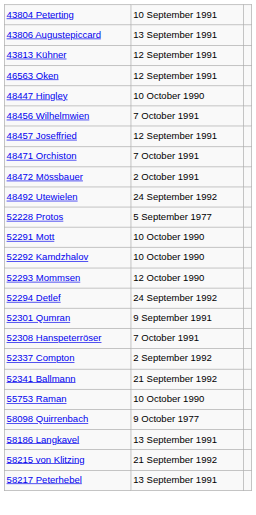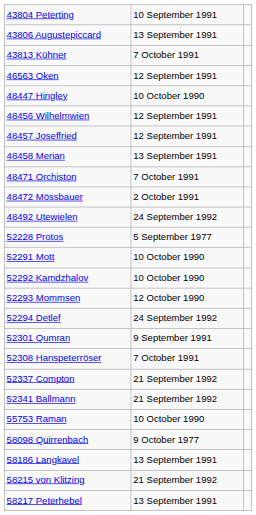43813 Kühner | column 2: 12 September 1991 -> 7 October 1991
48456 Wilhelmwien | column 2: 7 October 1991 -> 12 September 1991
+ row: 48458 Merian | 13 September 1991
52337 Compton | column 2: 2 September 1992 -> 21 September 1992
